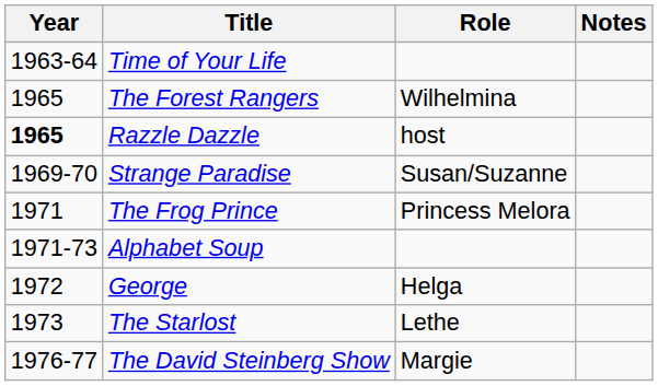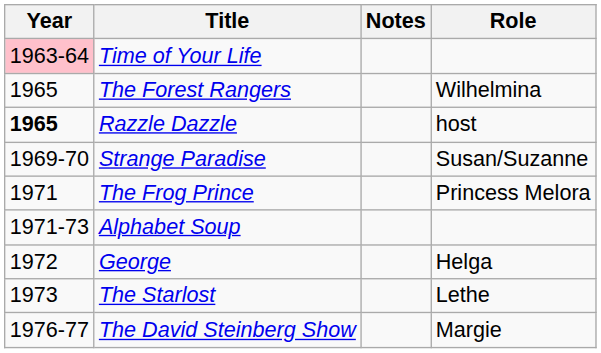columns swapped: Role <-> Notes
Time of Your Life | Year: no background -> pink background
